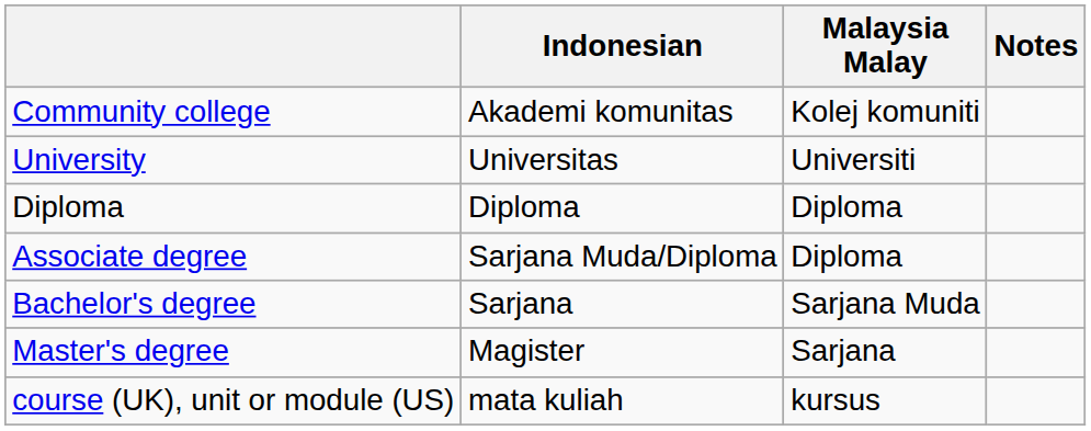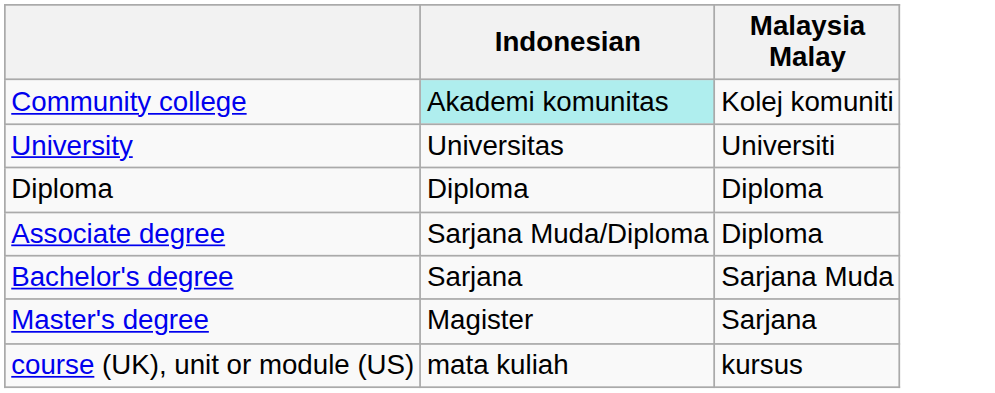- column: Notes
Community college | Indonesian: no background -> paleturquoise background
